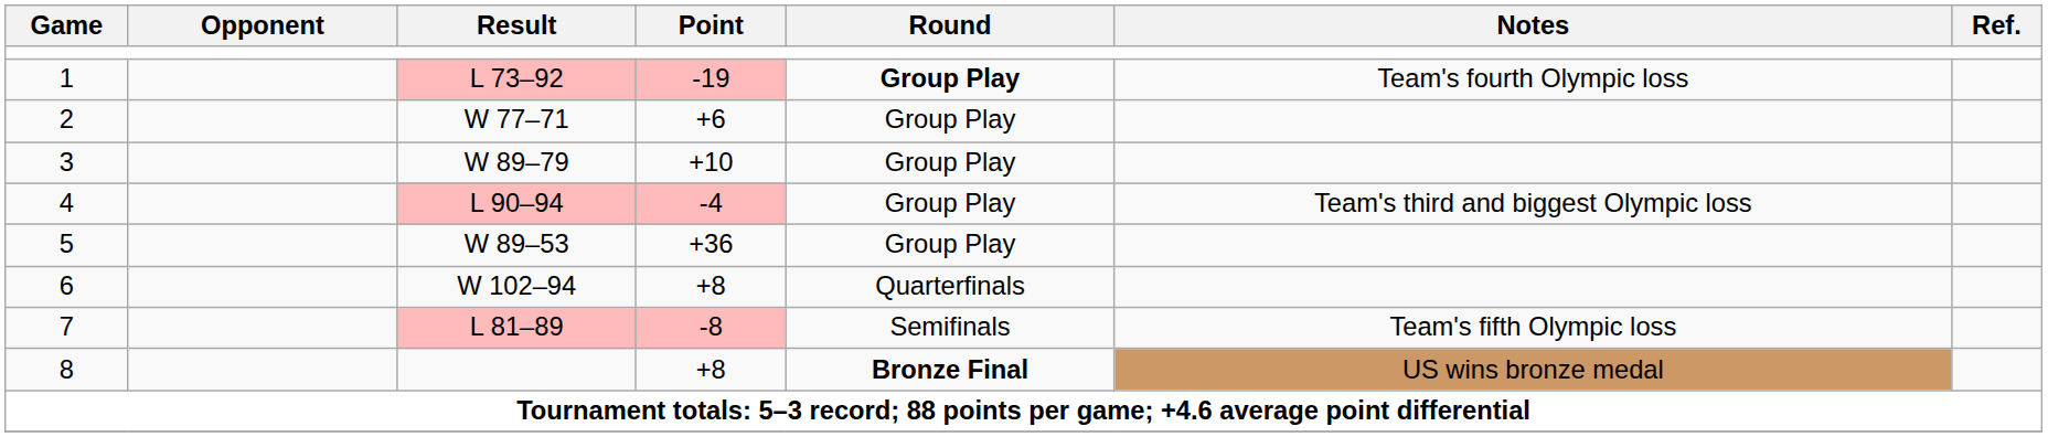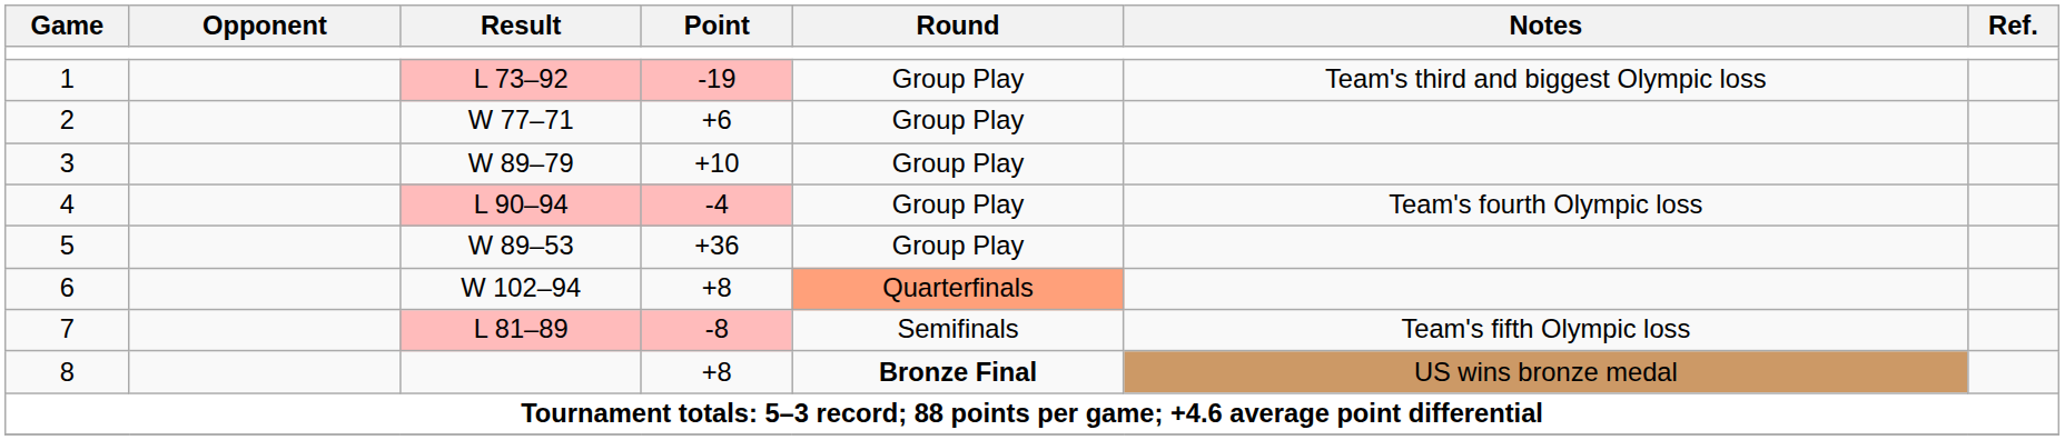1 | Round: bold -> normal
1 | Notes: Team's fourth Olympic loss -> Team's third and biggest Olympic loss
4 | Notes: Team's third and biggest Olympic loss -> Team's fourth Olympic loss
6 | Round: no background -> lightsalmon background
